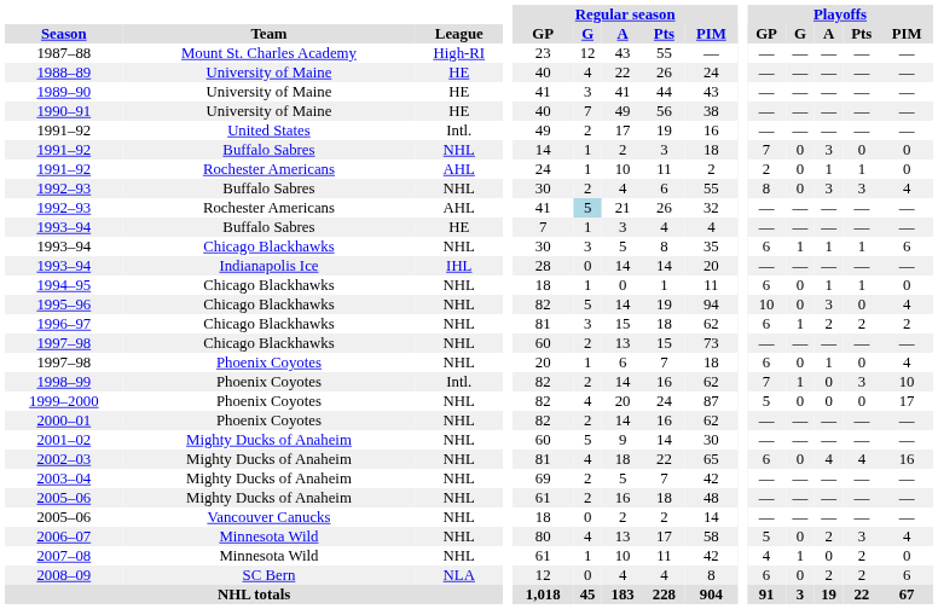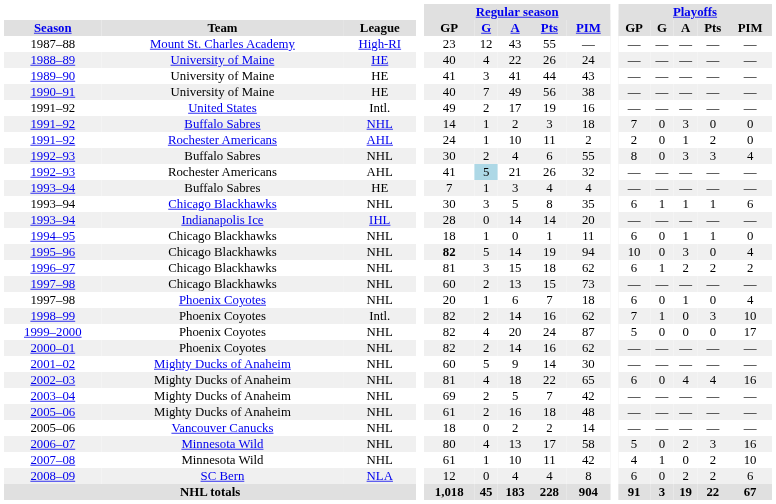1991–92 / Rochester Americans | Playoffs / Pts: 1 -> 2
1995–96 | Regular season / GP: normal -> bold
2006–07 | Playoffs / PIM: 4 -> 16
2007–08 | Playoffs / PIM: 0 -> 10
